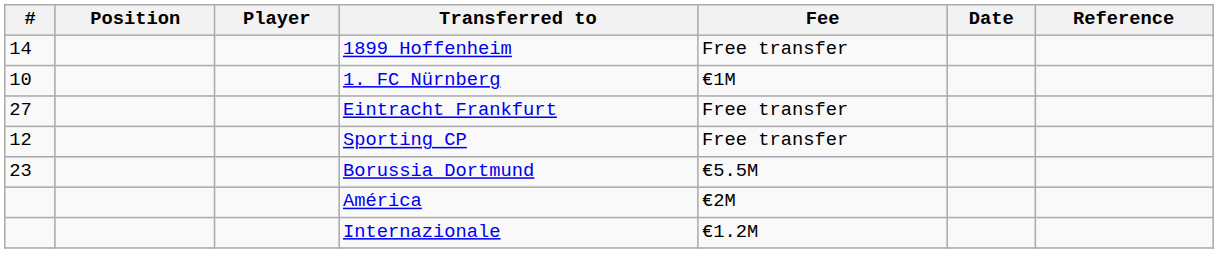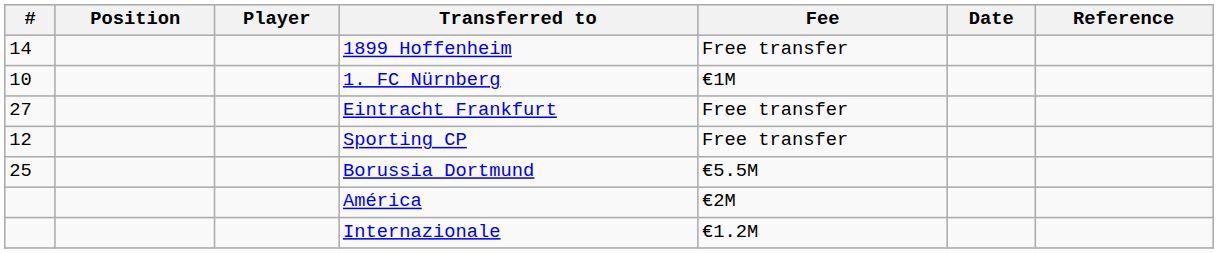Borussia Dortmund | #: 23 -> 25
